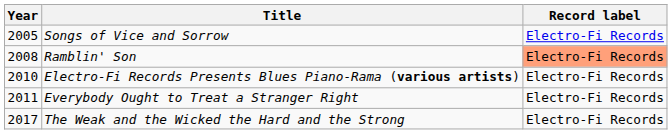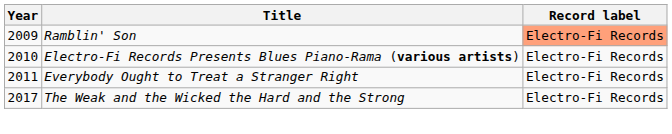- row: 2005 | Songs of Vice and Sorrow | Electro-Fi Records
Ramblin' Son | Year: 2008 -> 2009
